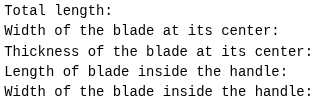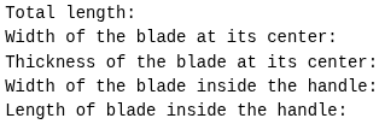rows swapped: Length of blade inside the handle: <-> Width of the blade inside the handle:
